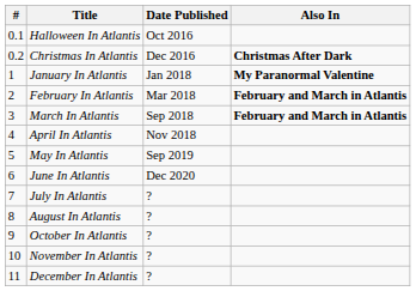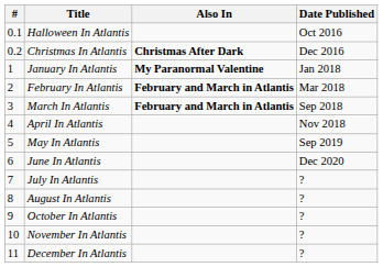columns swapped: Date Published <-> Also In
